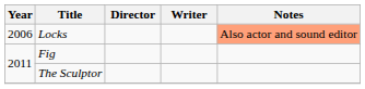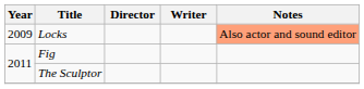Locks | Year: 2006 -> 2009
